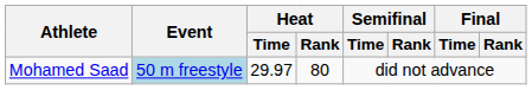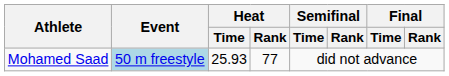Mohamed Saad | Heat / Time: 29.97 -> 25.93
Mohamed Saad | Heat / Rank: 80 -> 77
